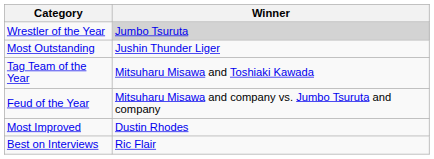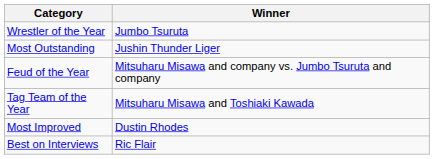Wrestler of the Year | Winner: lightgrey background -> no background
rows swapped: Feud of the Year <-> Tag Team of the Year
